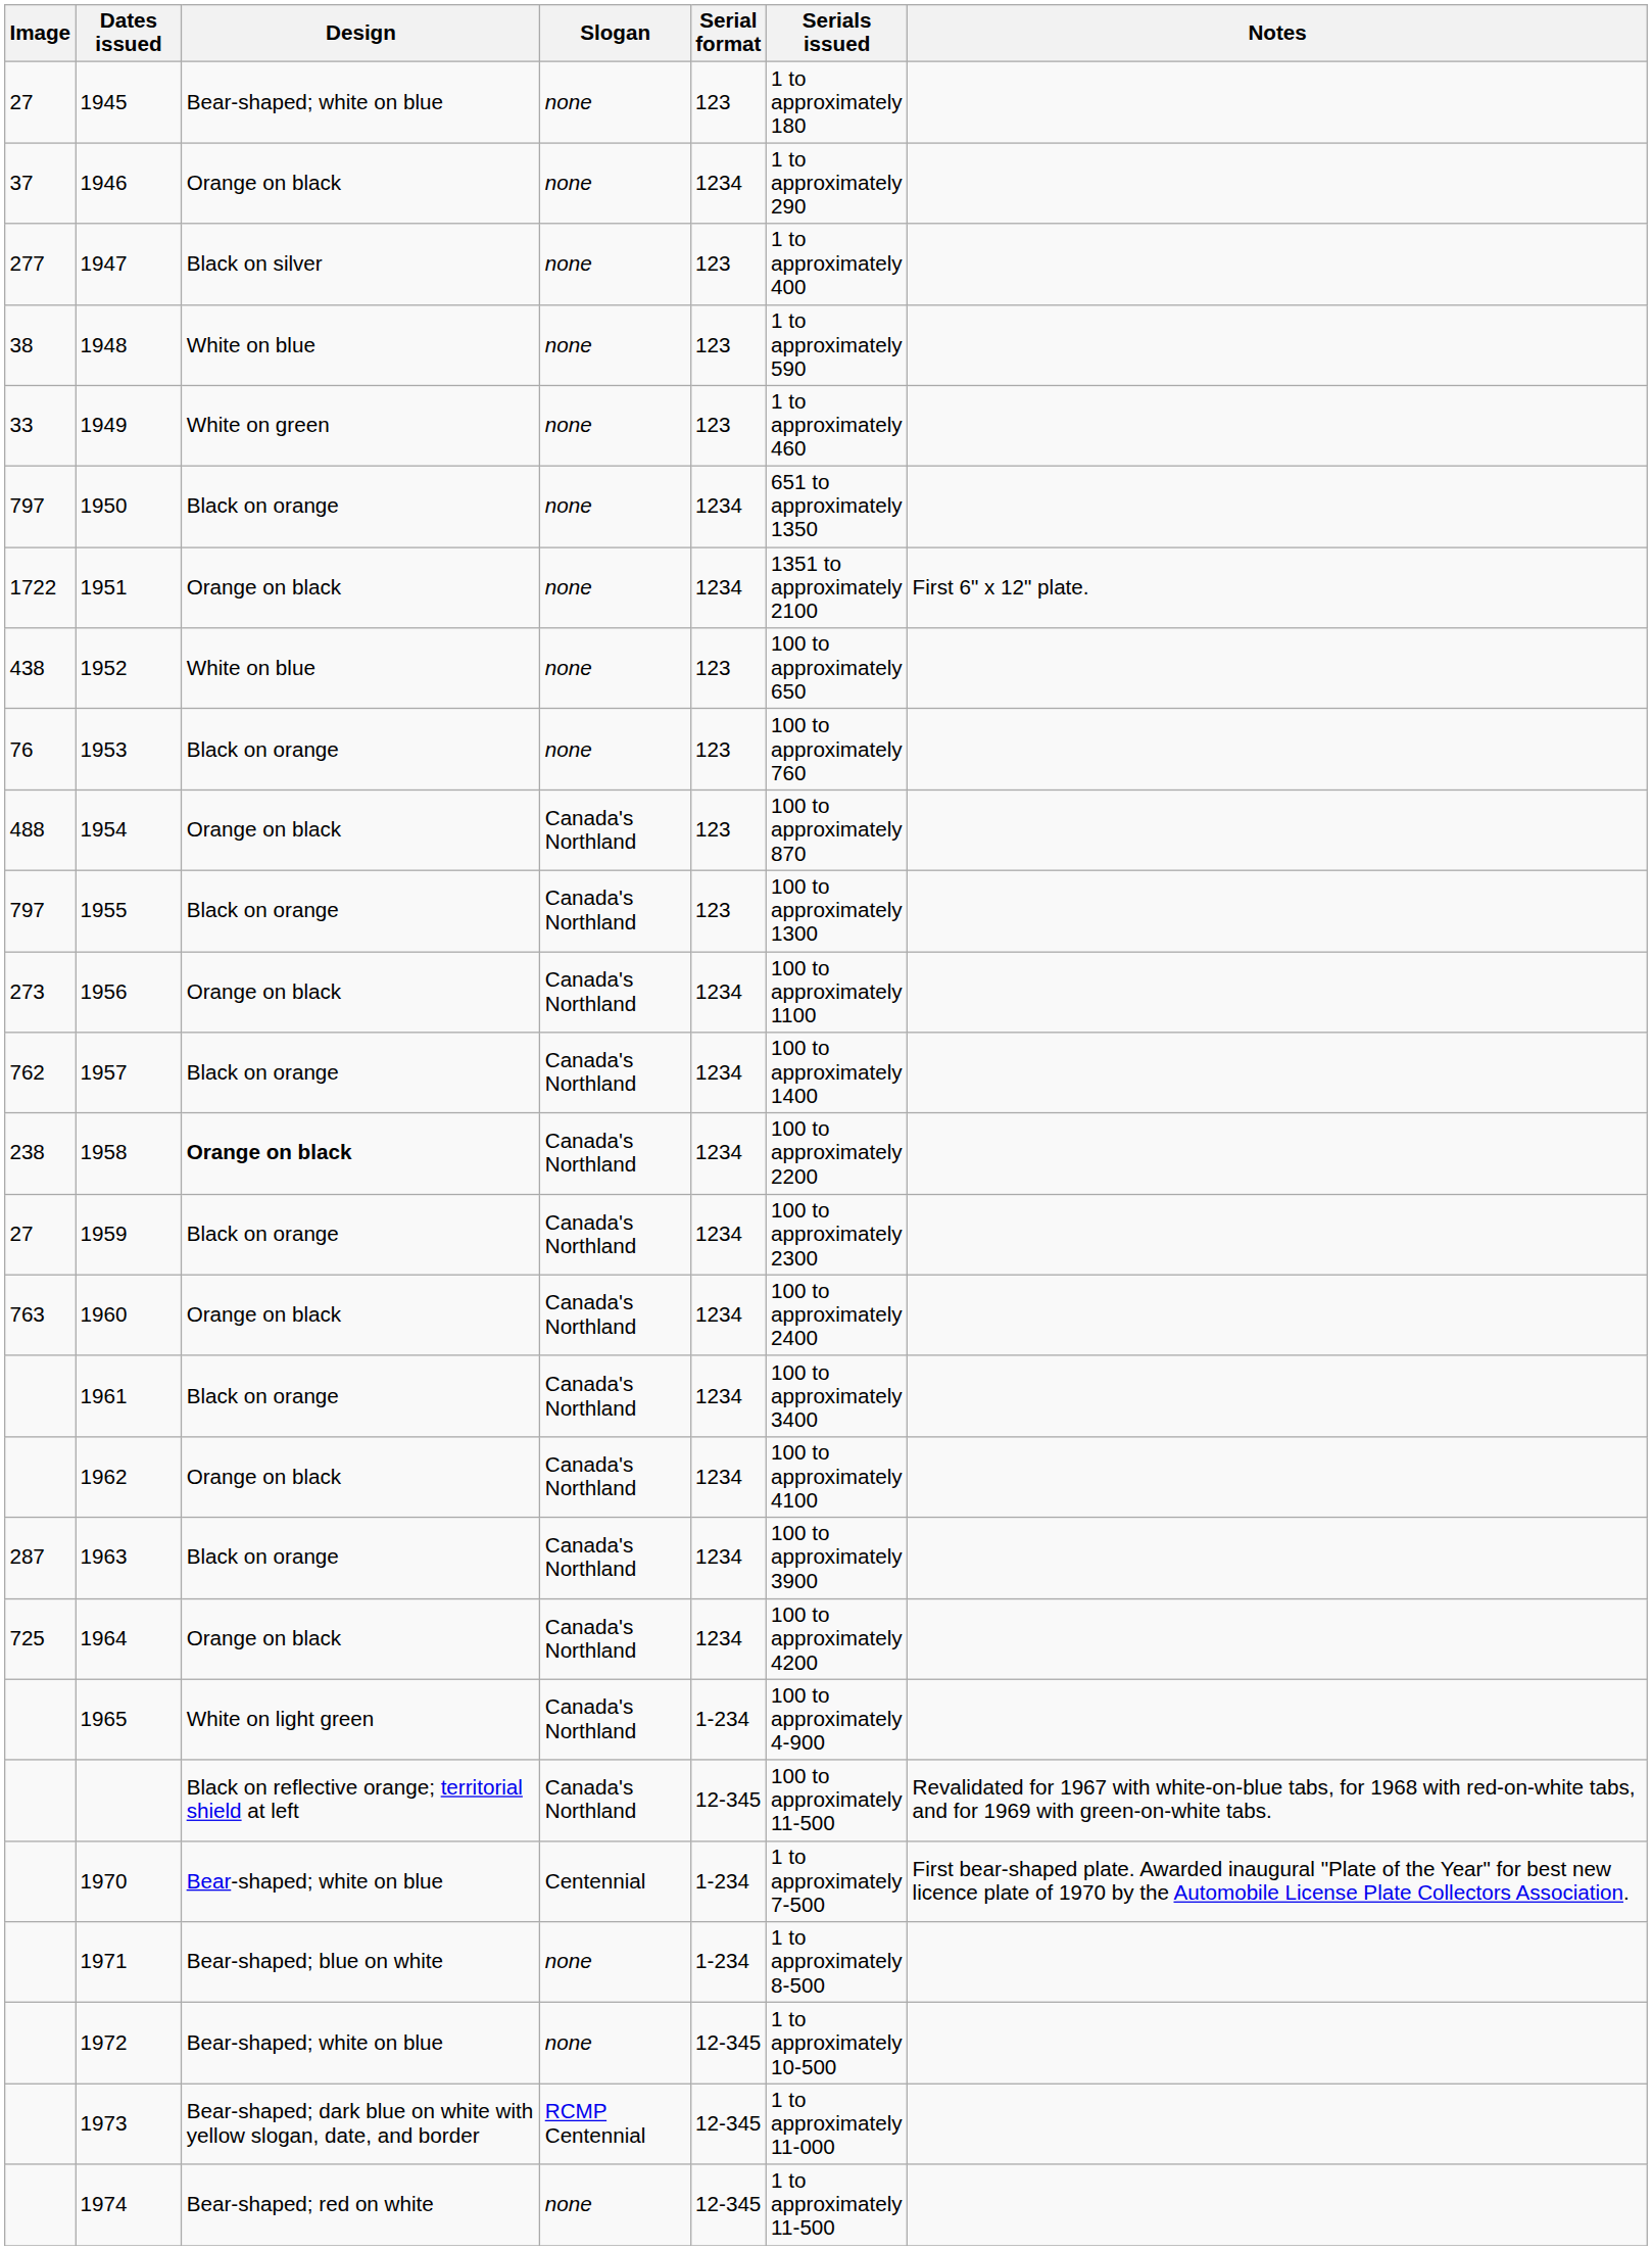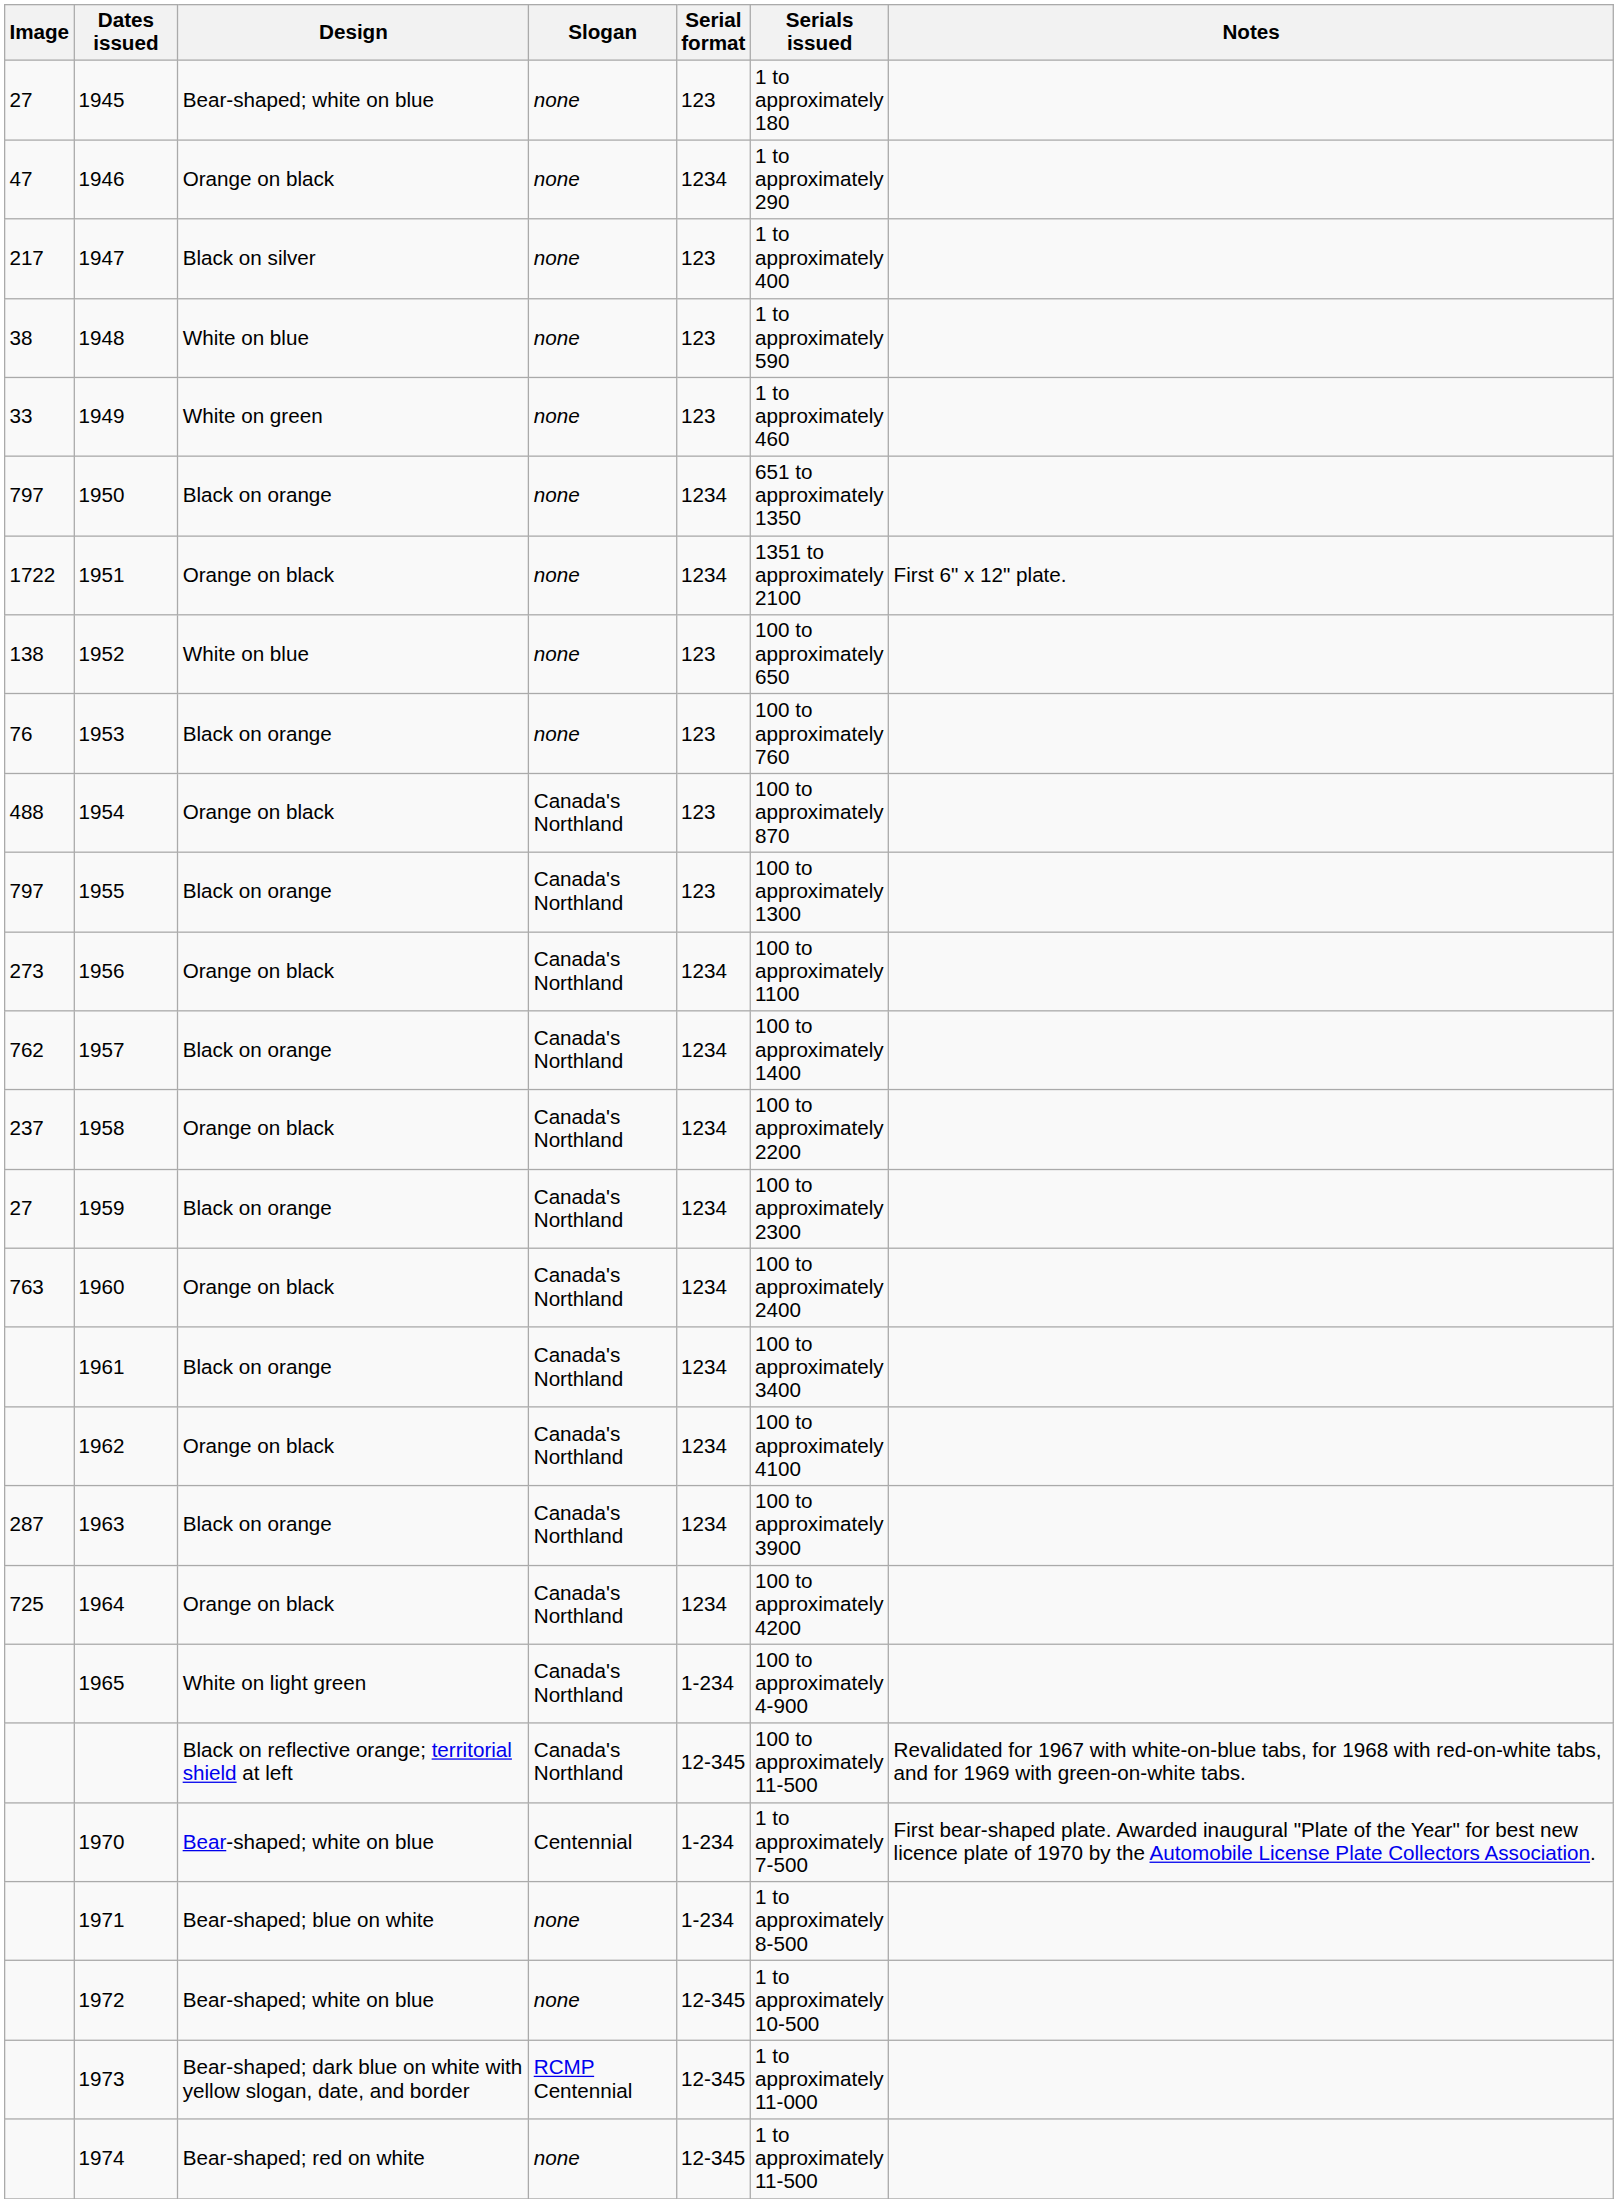1946 | Image: 37 -> 47
1947 | Image: 277 -> 217
1952 | Image: 438 -> 138
1958 | Image: 238 -> 237
1958 | Design: bold -> normal
